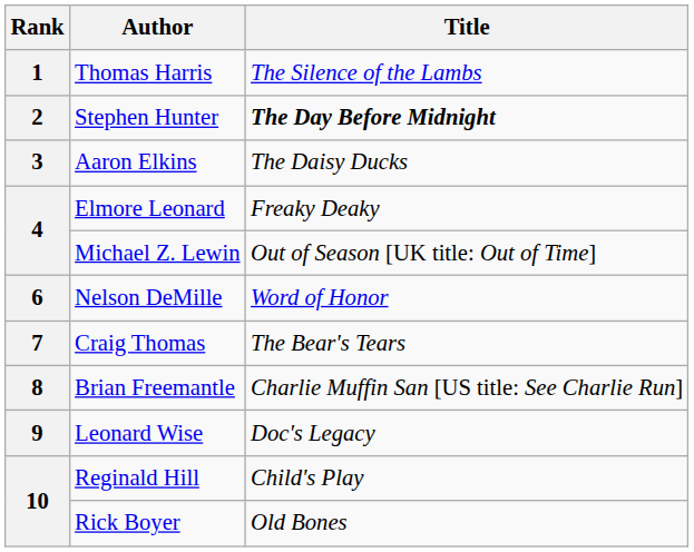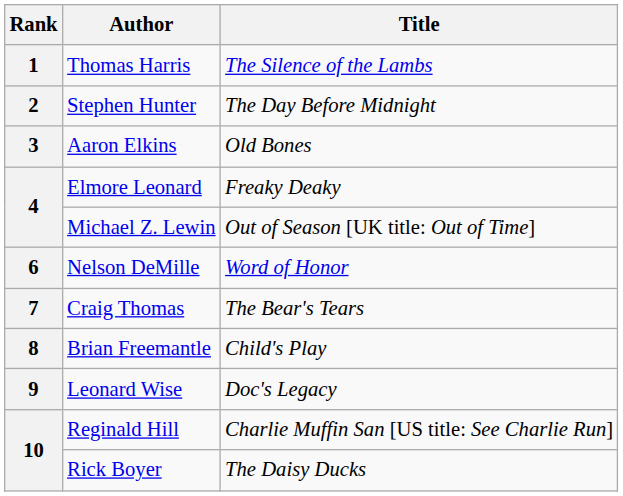Stephen Hunter | Title: bold -> normal
Aaron Elkins | Title: The Daisy Ducks -> Old Bones
Brian Freemantle | Title: Charlie Muffin San [US title: See Charlie Run] -> Child's Play
Reginald Hill | Title: Child's Play -> Charlie Muffin San [US title: See Charlie Run]
Rick Boyer | Title: Old Bones -> The Daisy Ducks
